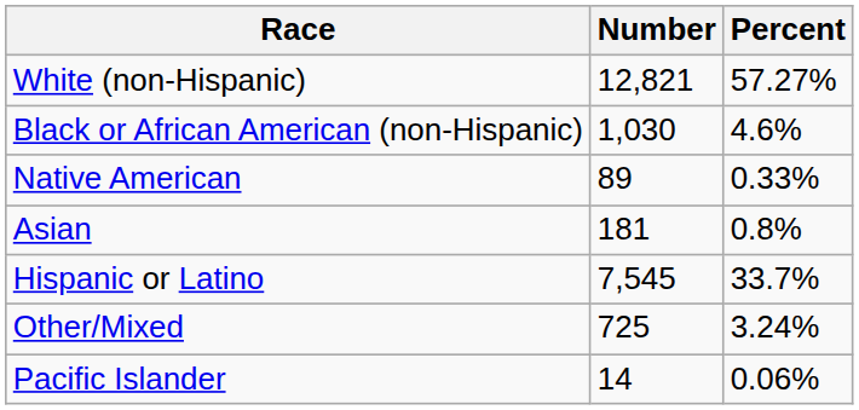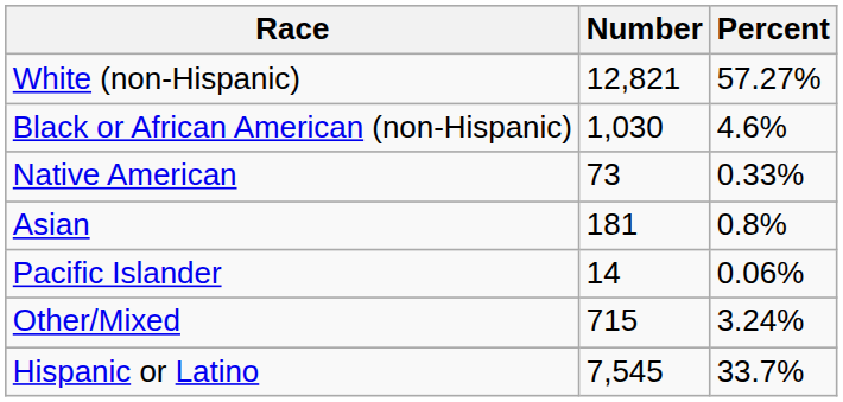Native American | Number: 89 -> 73
rows swapped: Pacific Islander <-> Hispanic or Latino
Other/Mixed | Number: 725 -> 715
